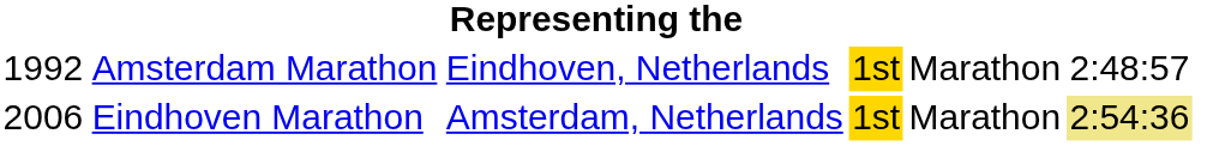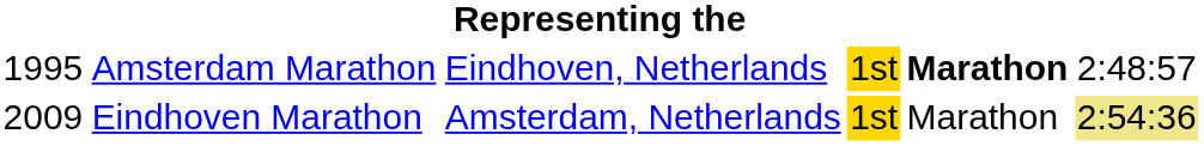Amsterdam Marathon | column 1: 1992 -> 1995
Amsterdam Marathon | column 5: normal -> bold
Eindhoven Marathon | column 1: 2006 -> 2009
